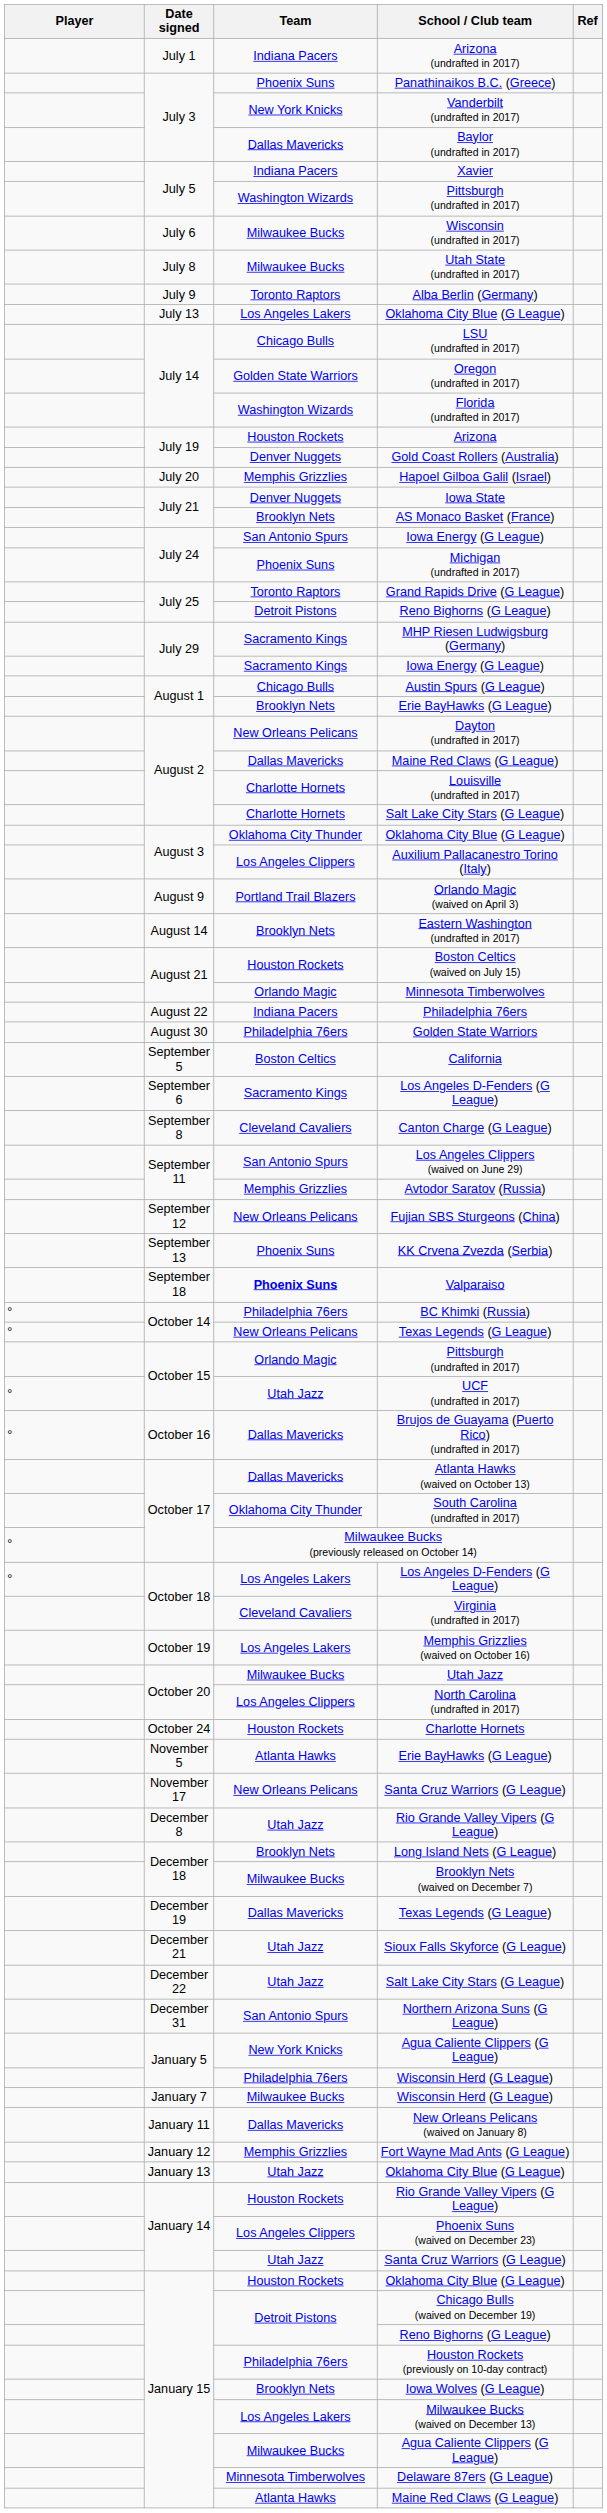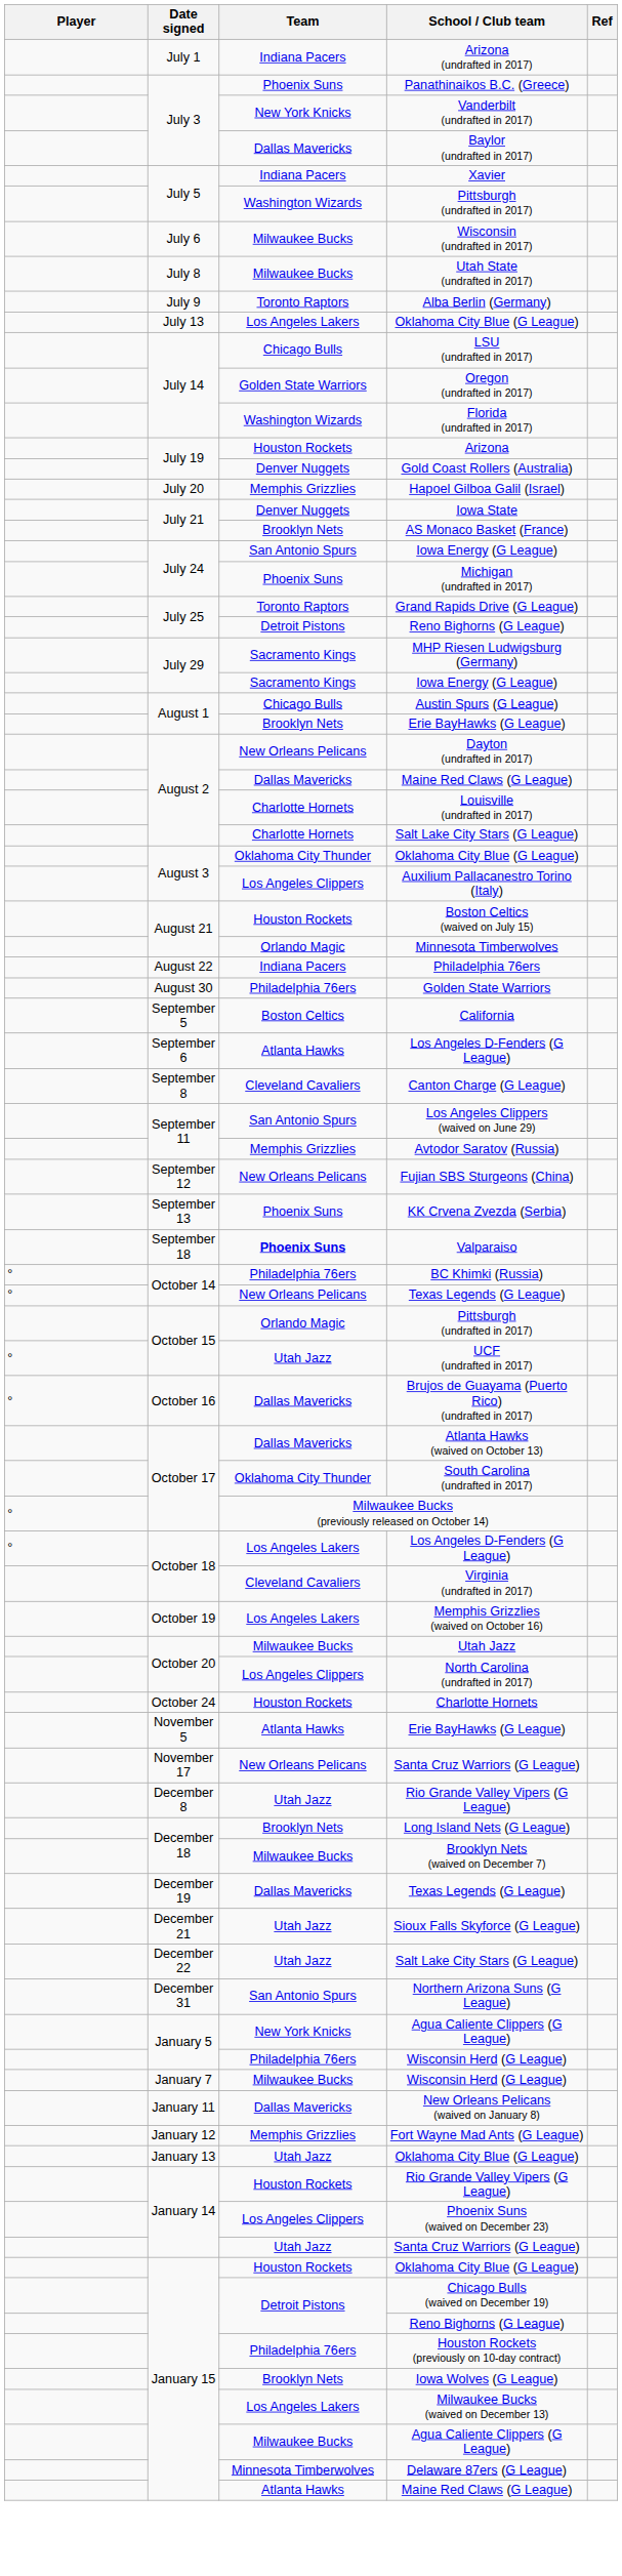- row: August 9 | Portland Trail Blazers | Orlando Magic (waived on April 3)
- row: August 14 | Brooklyn Nets | Eastern Washington (undrafted in 2017)
September 6 / Los Angeles D-Fenders (G League) | Team: Sacramento Kings -> Atlanta Hawks
